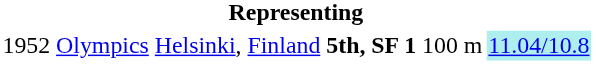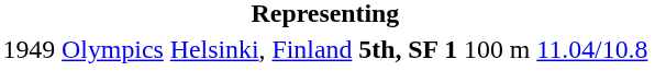Olympics | column 1: 1952 -> 1949
Olympics | column 6: paleturquoise background -> no background
